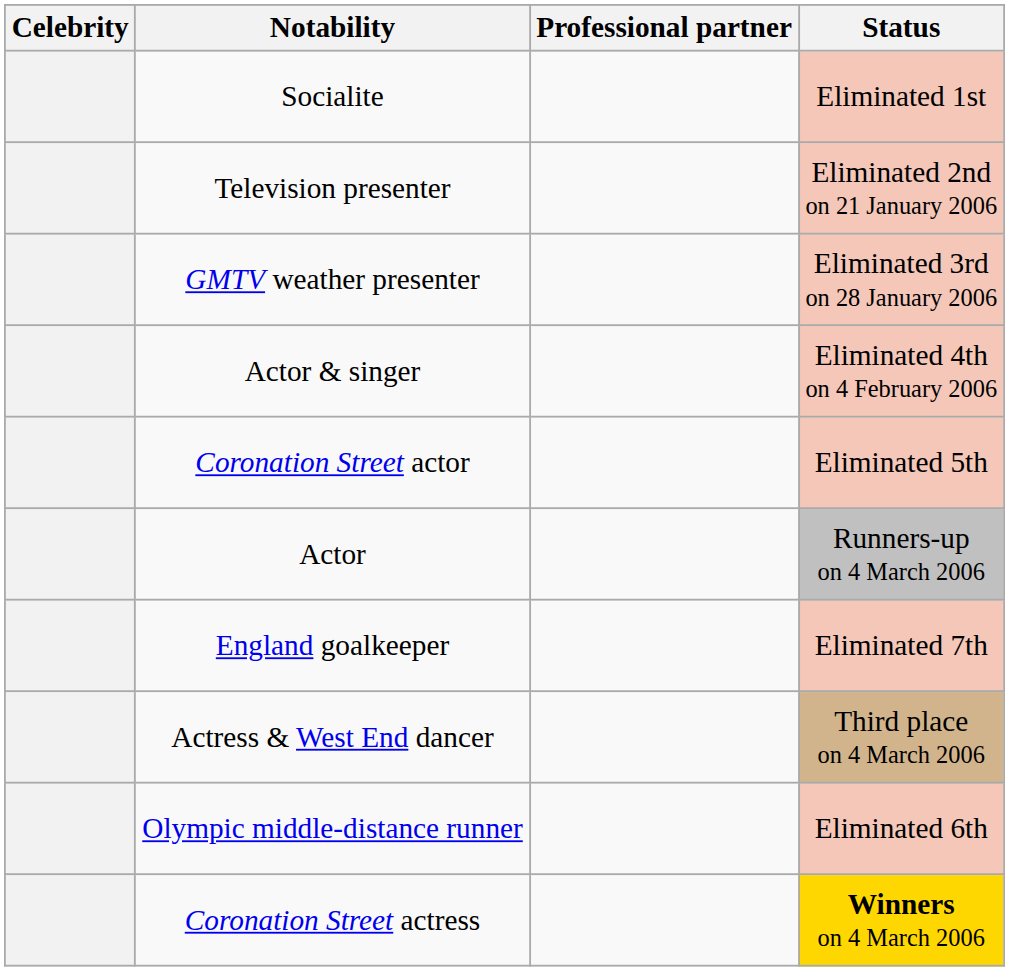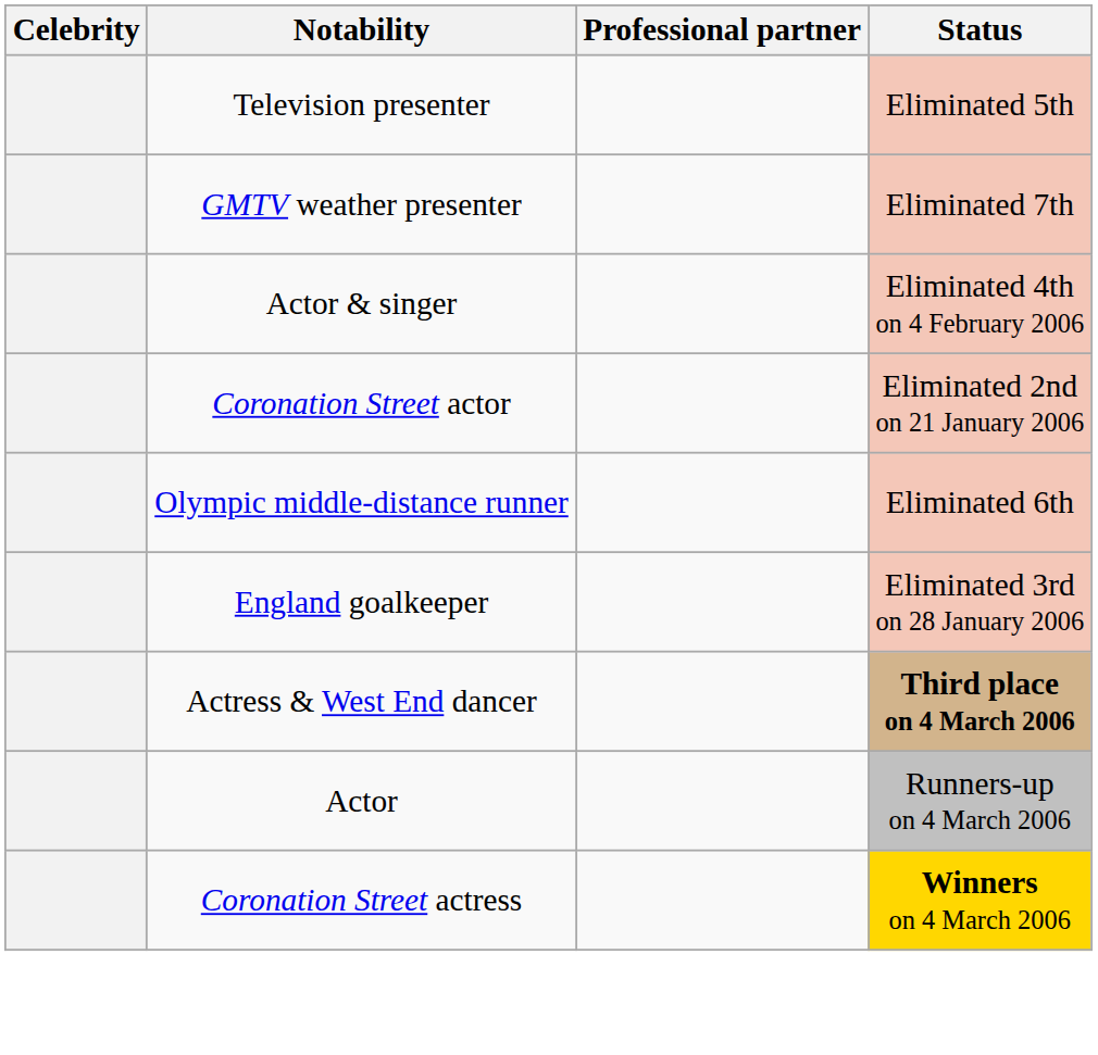- row: Socialite | Eliminated 1st
Television presenter | Status: Eliminated 2nd on 21 January 2006 -> Eliminated 5th
GMTV weather presenter | Status: Eliminated 3rd on 28 January 2006 -> Eliminated 7th
Coronation Street actor | Status: Eliminated 5th -> Eliminated 2nd on 21 January 2006
rows swapped: Olympic middle-distance runner <-> Actor
England goalkeeper | Status: Eliminated 7th -> Eliminated 3rd on 28 January 2006
Actress & West End dancer | Status: normal -> bold
